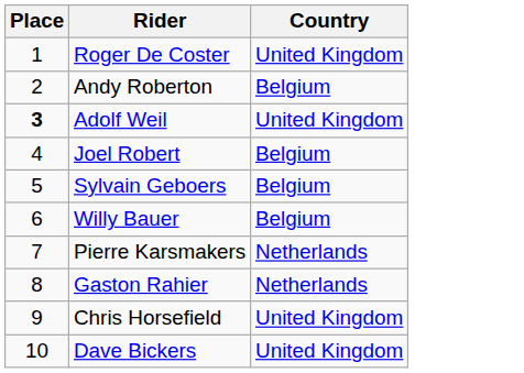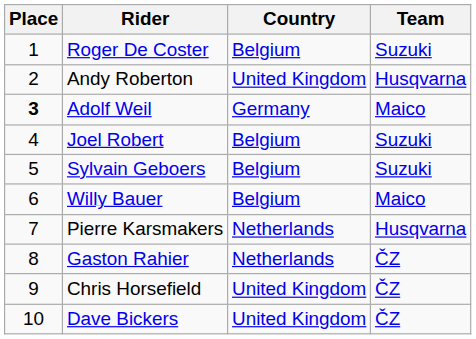+ column: Team | Suzuki | Husqvarna | Maico | Suzuki | Suzuki | Maico | Husqvarna | ČZ | ČZ | ČZ
Roger De Coster | Country: United Kingdom -> Belgium
Andy Roberton | Country: Belgium -> United Kingdom
Adolf Weil | Country: United Kingdom -> Germany
